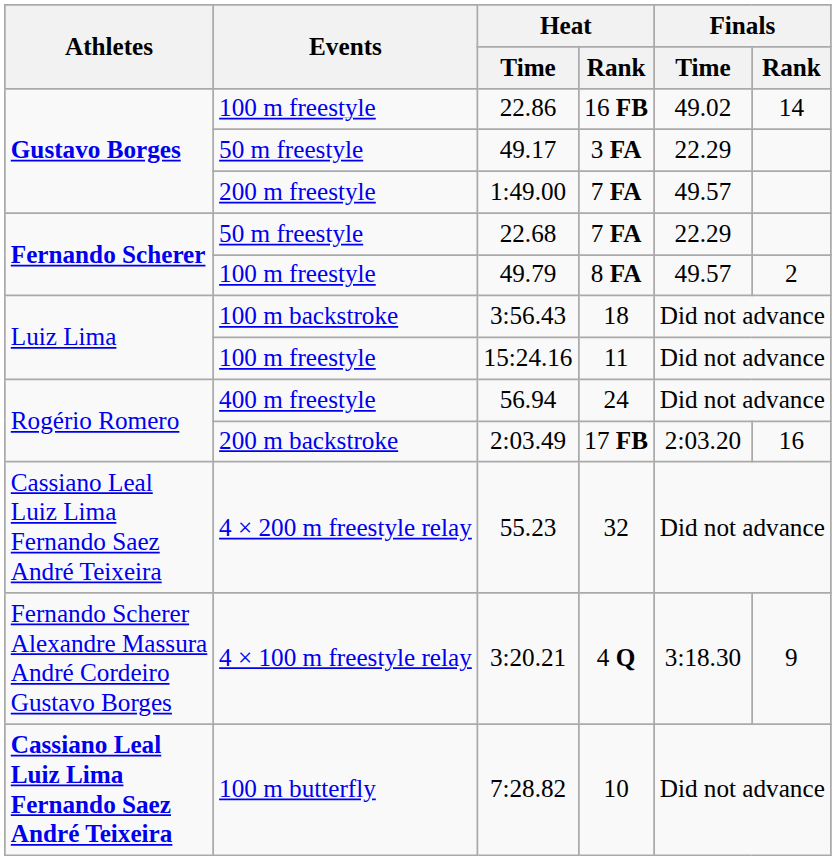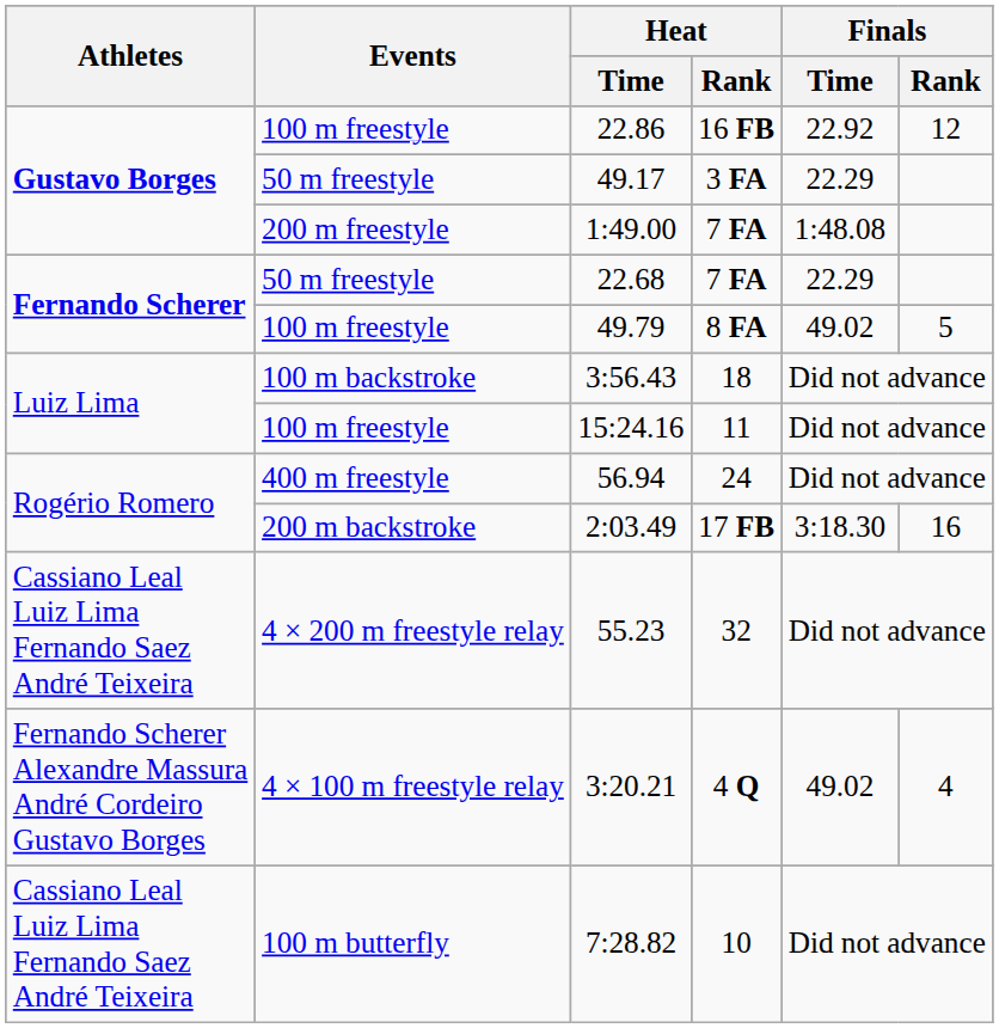16 FB | Finals / Time: 49.02 -> 22.92
16 FB | Finals / Rank: 14 -> 12
1:49.00 / 7 FA | Finals / Time: 49.57 -> 1:48.08
8 FA | Finals / Time: 49.57 -> 49.02
8 FA | Finals / Rank: 2 -> 5
17 FB | Finals / Time: 2:03.20 -> 3:18.30
4 Q | Finals / Time: 3:18.30 -> 49.02
4 Q | Finals / Rank: 9 -> 4
10 | Athletes: bold -> normal
